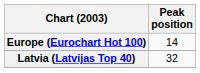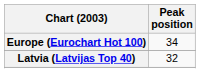Europe (Eurochart Hot 100) | Peak position: 14 -> 34
